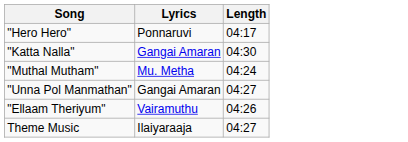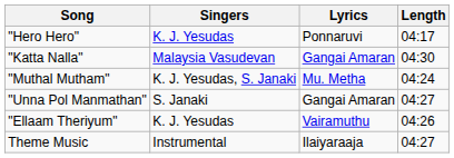+ column: Singers | K. J. Yesudas | Malaysia Vasudevan | K. J. Yesudas, S. Janaki | S. Janaki | K. J. Yesudas | Instrumental
